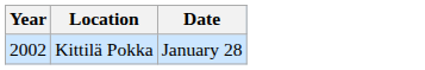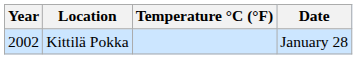+ column: Temperature °C (°F)
